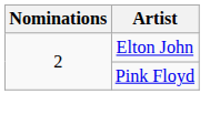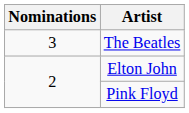+ row: 3 | The Beatles
